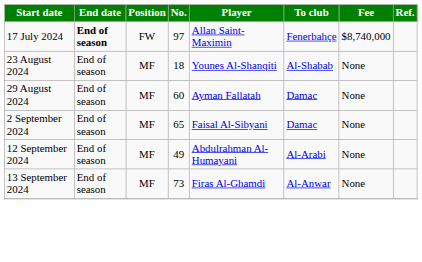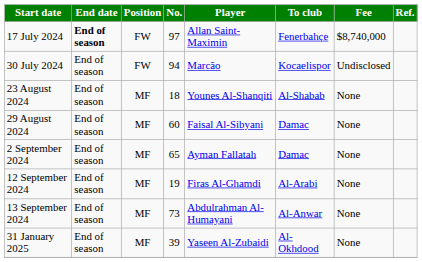+ row: 30 July 2024 | End of season | FW | 94 | Marcão | Kocaelispor | Undisclosed
29 August 2024 | Player: Ayman Fallatah -> Faisal Al-Sibyani
2 September 2024 | Player: Faisal Al-Sibyani -> Ayman Fallatah
12 September 2024 | No.: 49 -> 19
12 September 2024 | Player: Abdulrahman Al-Humayani -> Firas Al-Ghamdi
13 September 2024 | Player: Firas Al-Ghamdi -> Abdulrahman Al-Humayani
+ row: 31 January 2025 | End of season | MF | 39 | Yaseen Al-Zubaidi | Al-Okhdood | None
